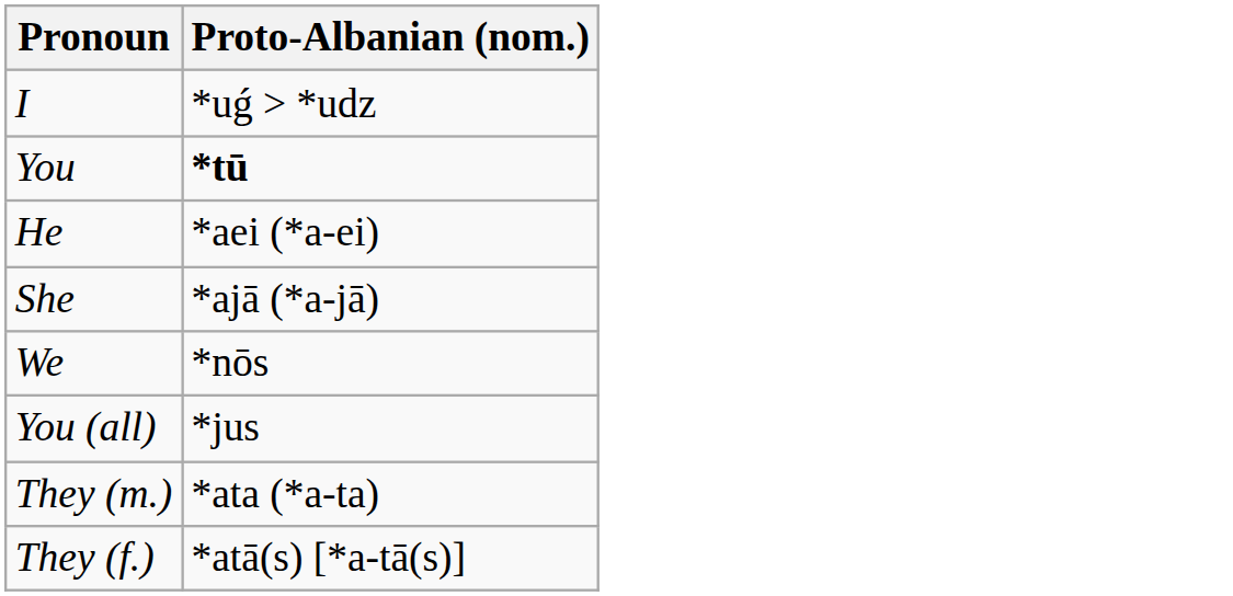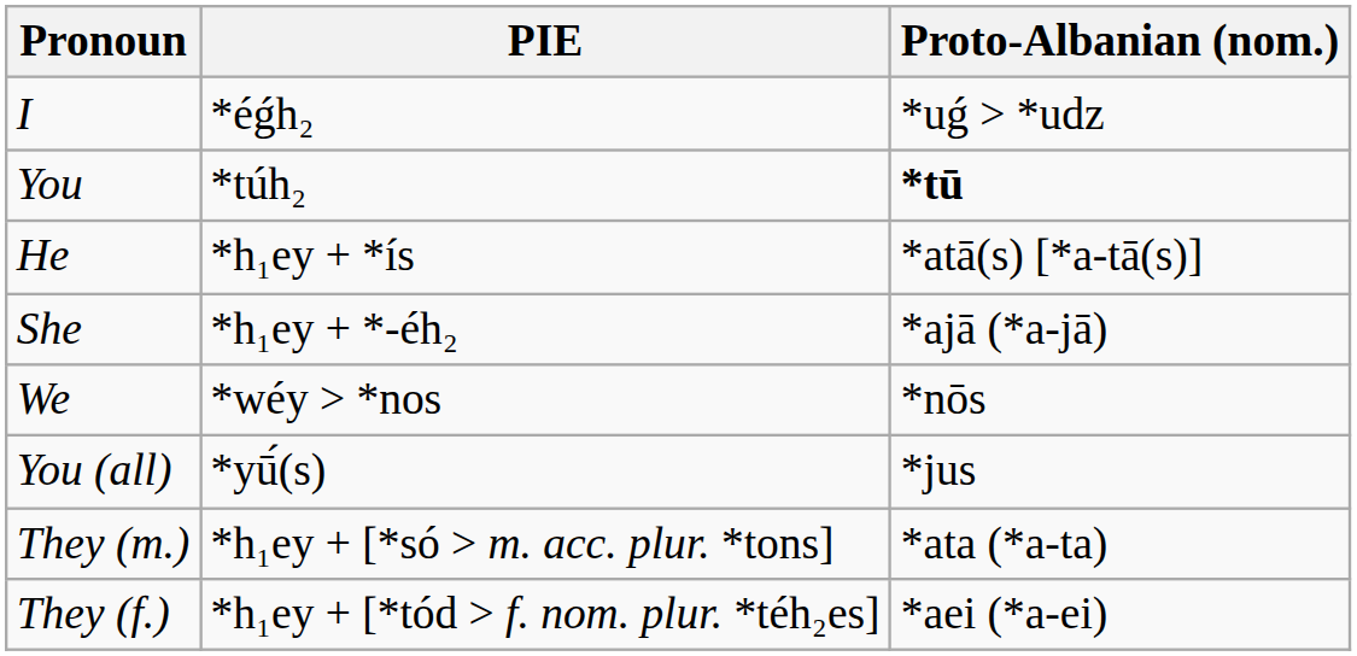+ column: PIE | *éǵh₂ | *túh₂ | *h₁ey + *ís | *h₁ey + *-éh₂ | *wéy > *nos | *yū́(s) | *h₁ey + [*só > m. acc. plur. *tons] | *h₁ey + [*tód > f. nom. plur. *téh₂es]
He | Proto-Albanian (nom.): *aei (*a-ei) -> *atā(s) [*a-tā(s)]
They (f.) | Proto-Albanian (nom.): *atā(s) [*a-tā(s)] -> *aei (*a-ei)
